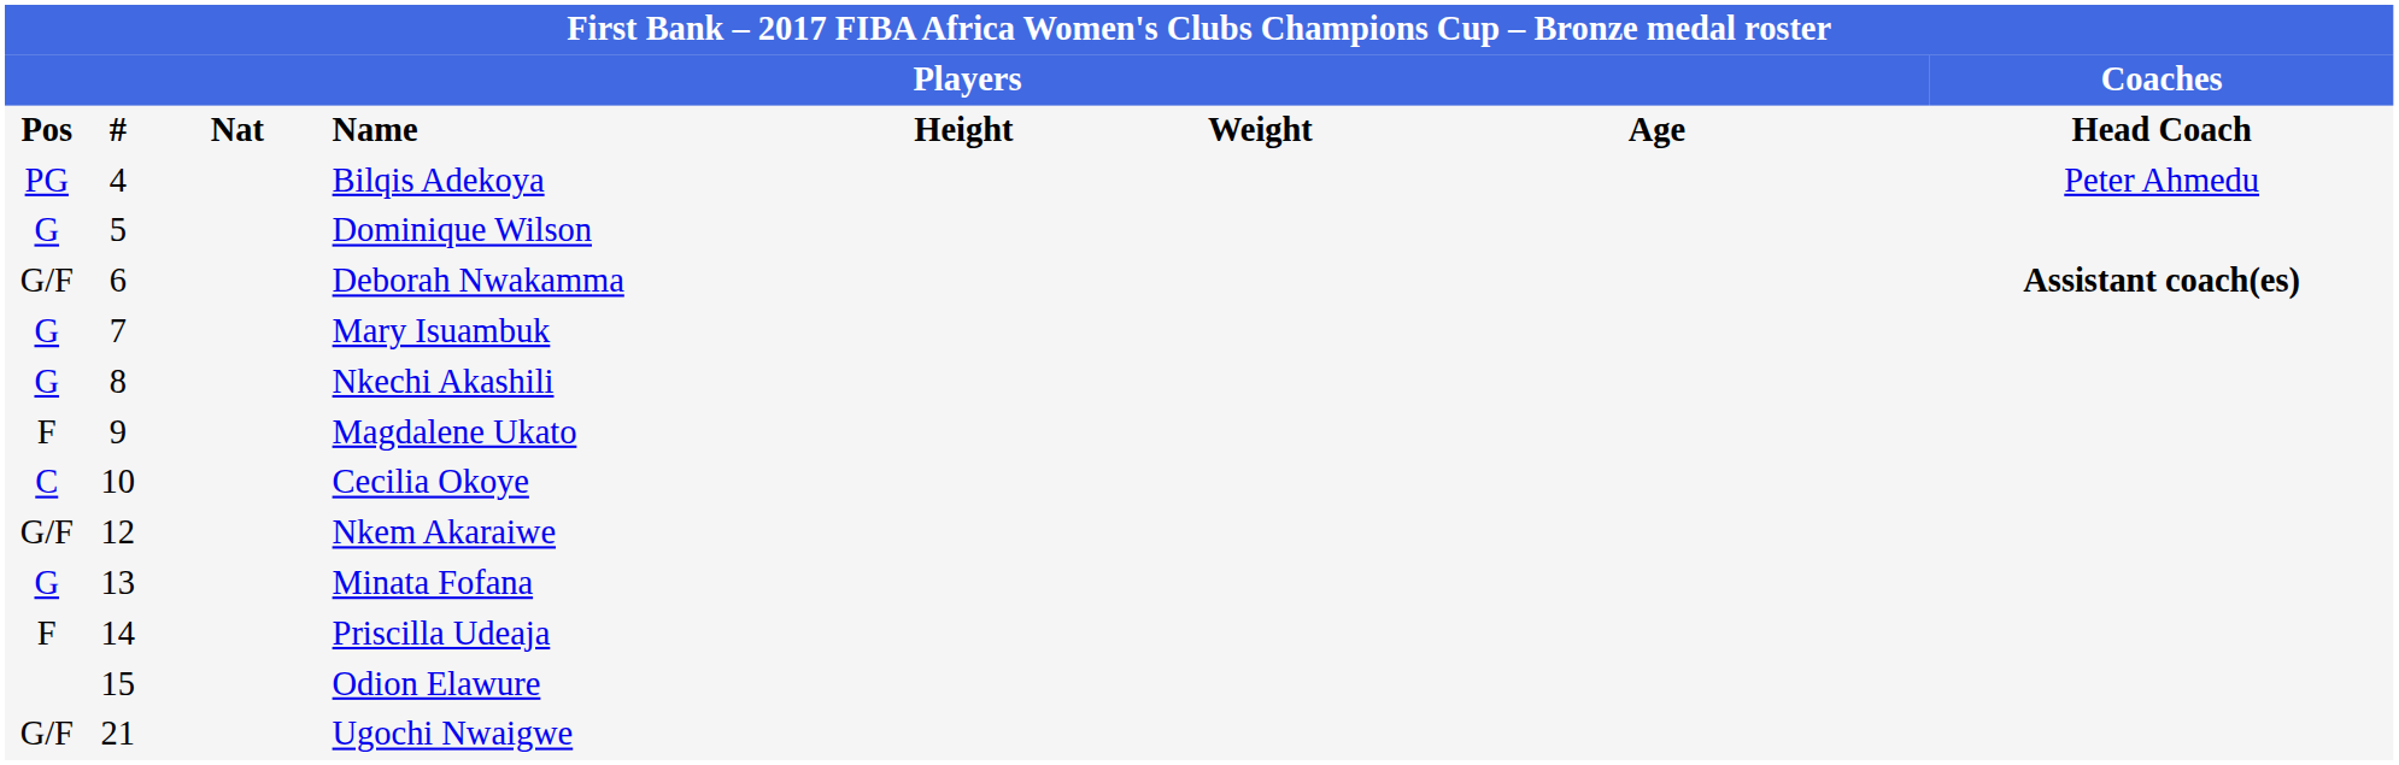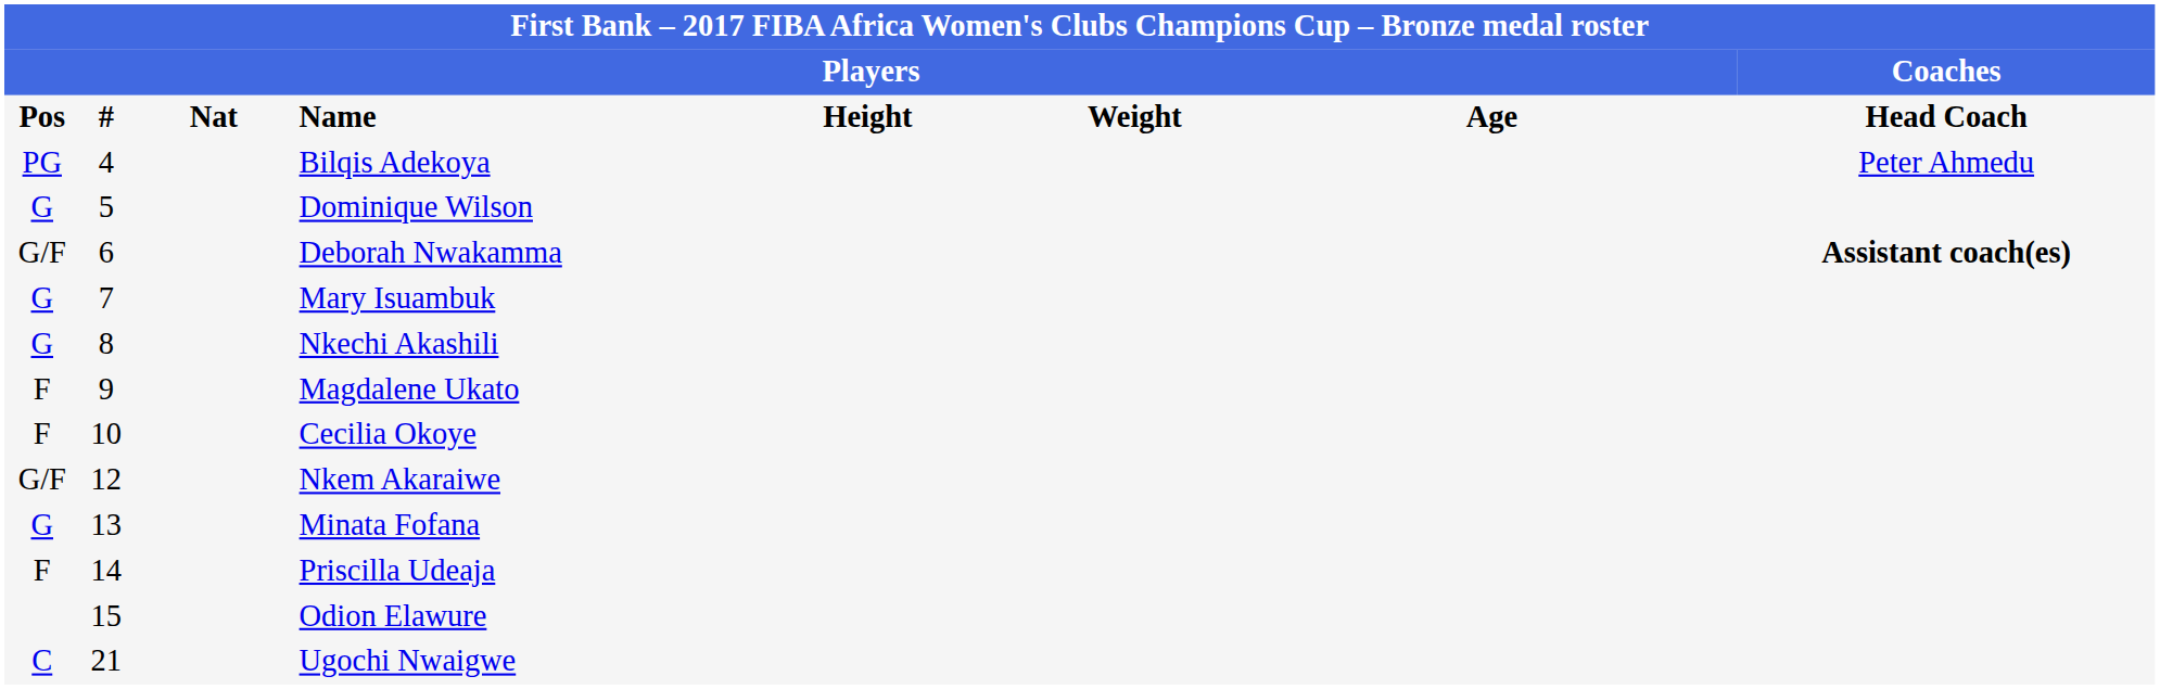Cecilia Okoye | column 1: C -> F
Ugochi Nwaigwe | column 1: G/F -> C
